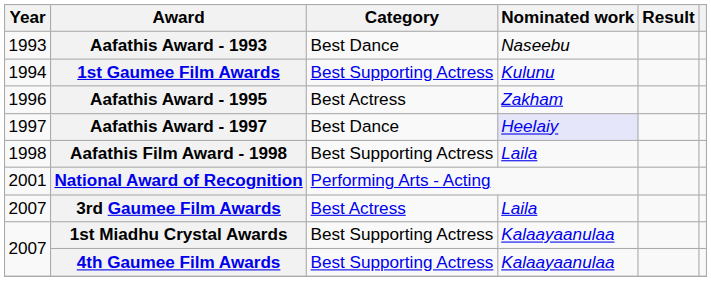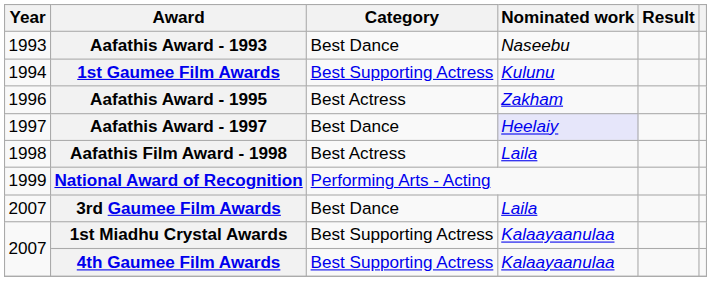Aafathis Film Award - 1998 | Category: Best Supporting Actress -> Best Actress
National Award of Recognition | Year: 2001 -> 1999
3rd Gaumee Film Awards | Category: Best Actress -> Best Dance
